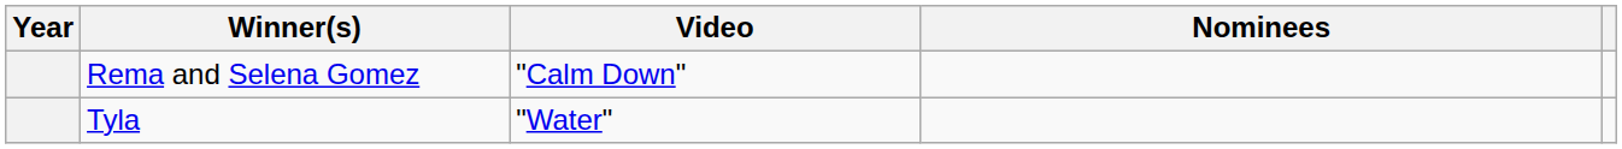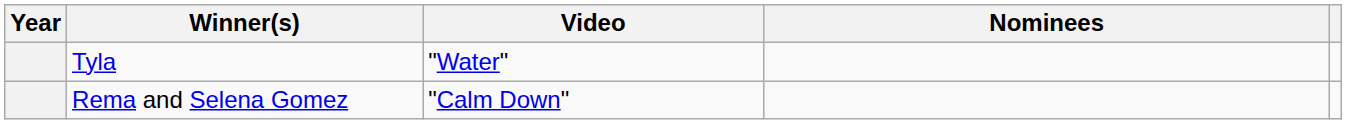rows swapped: Rema and Selena Gomez <-> Tyla
